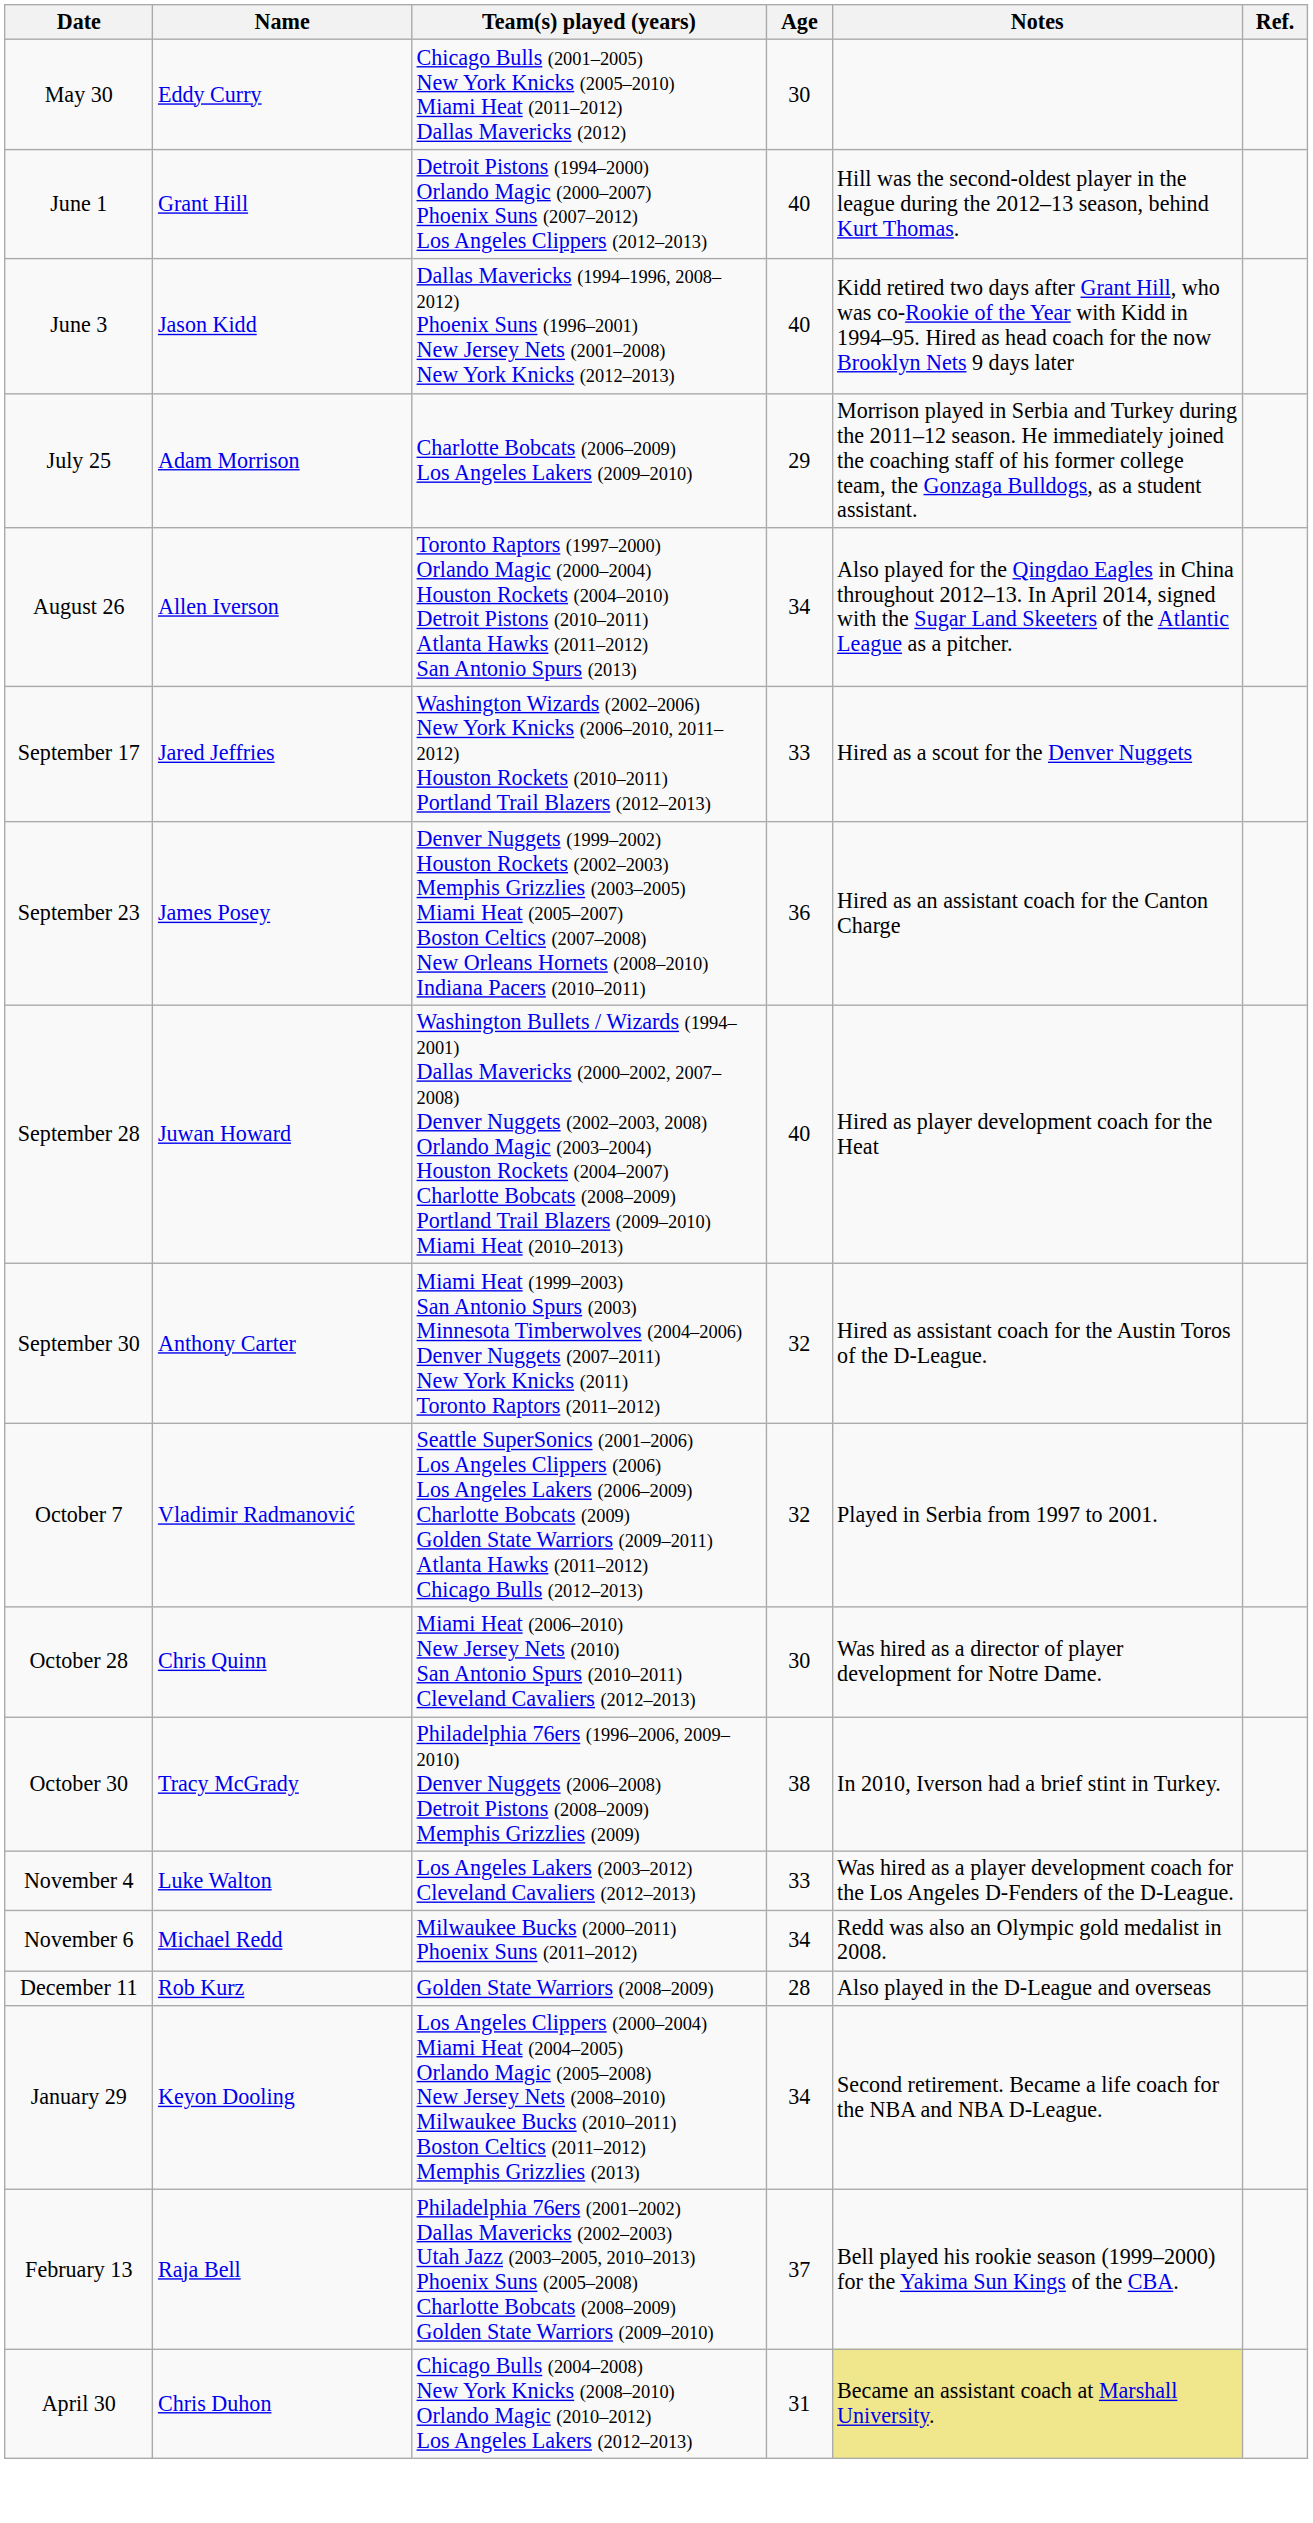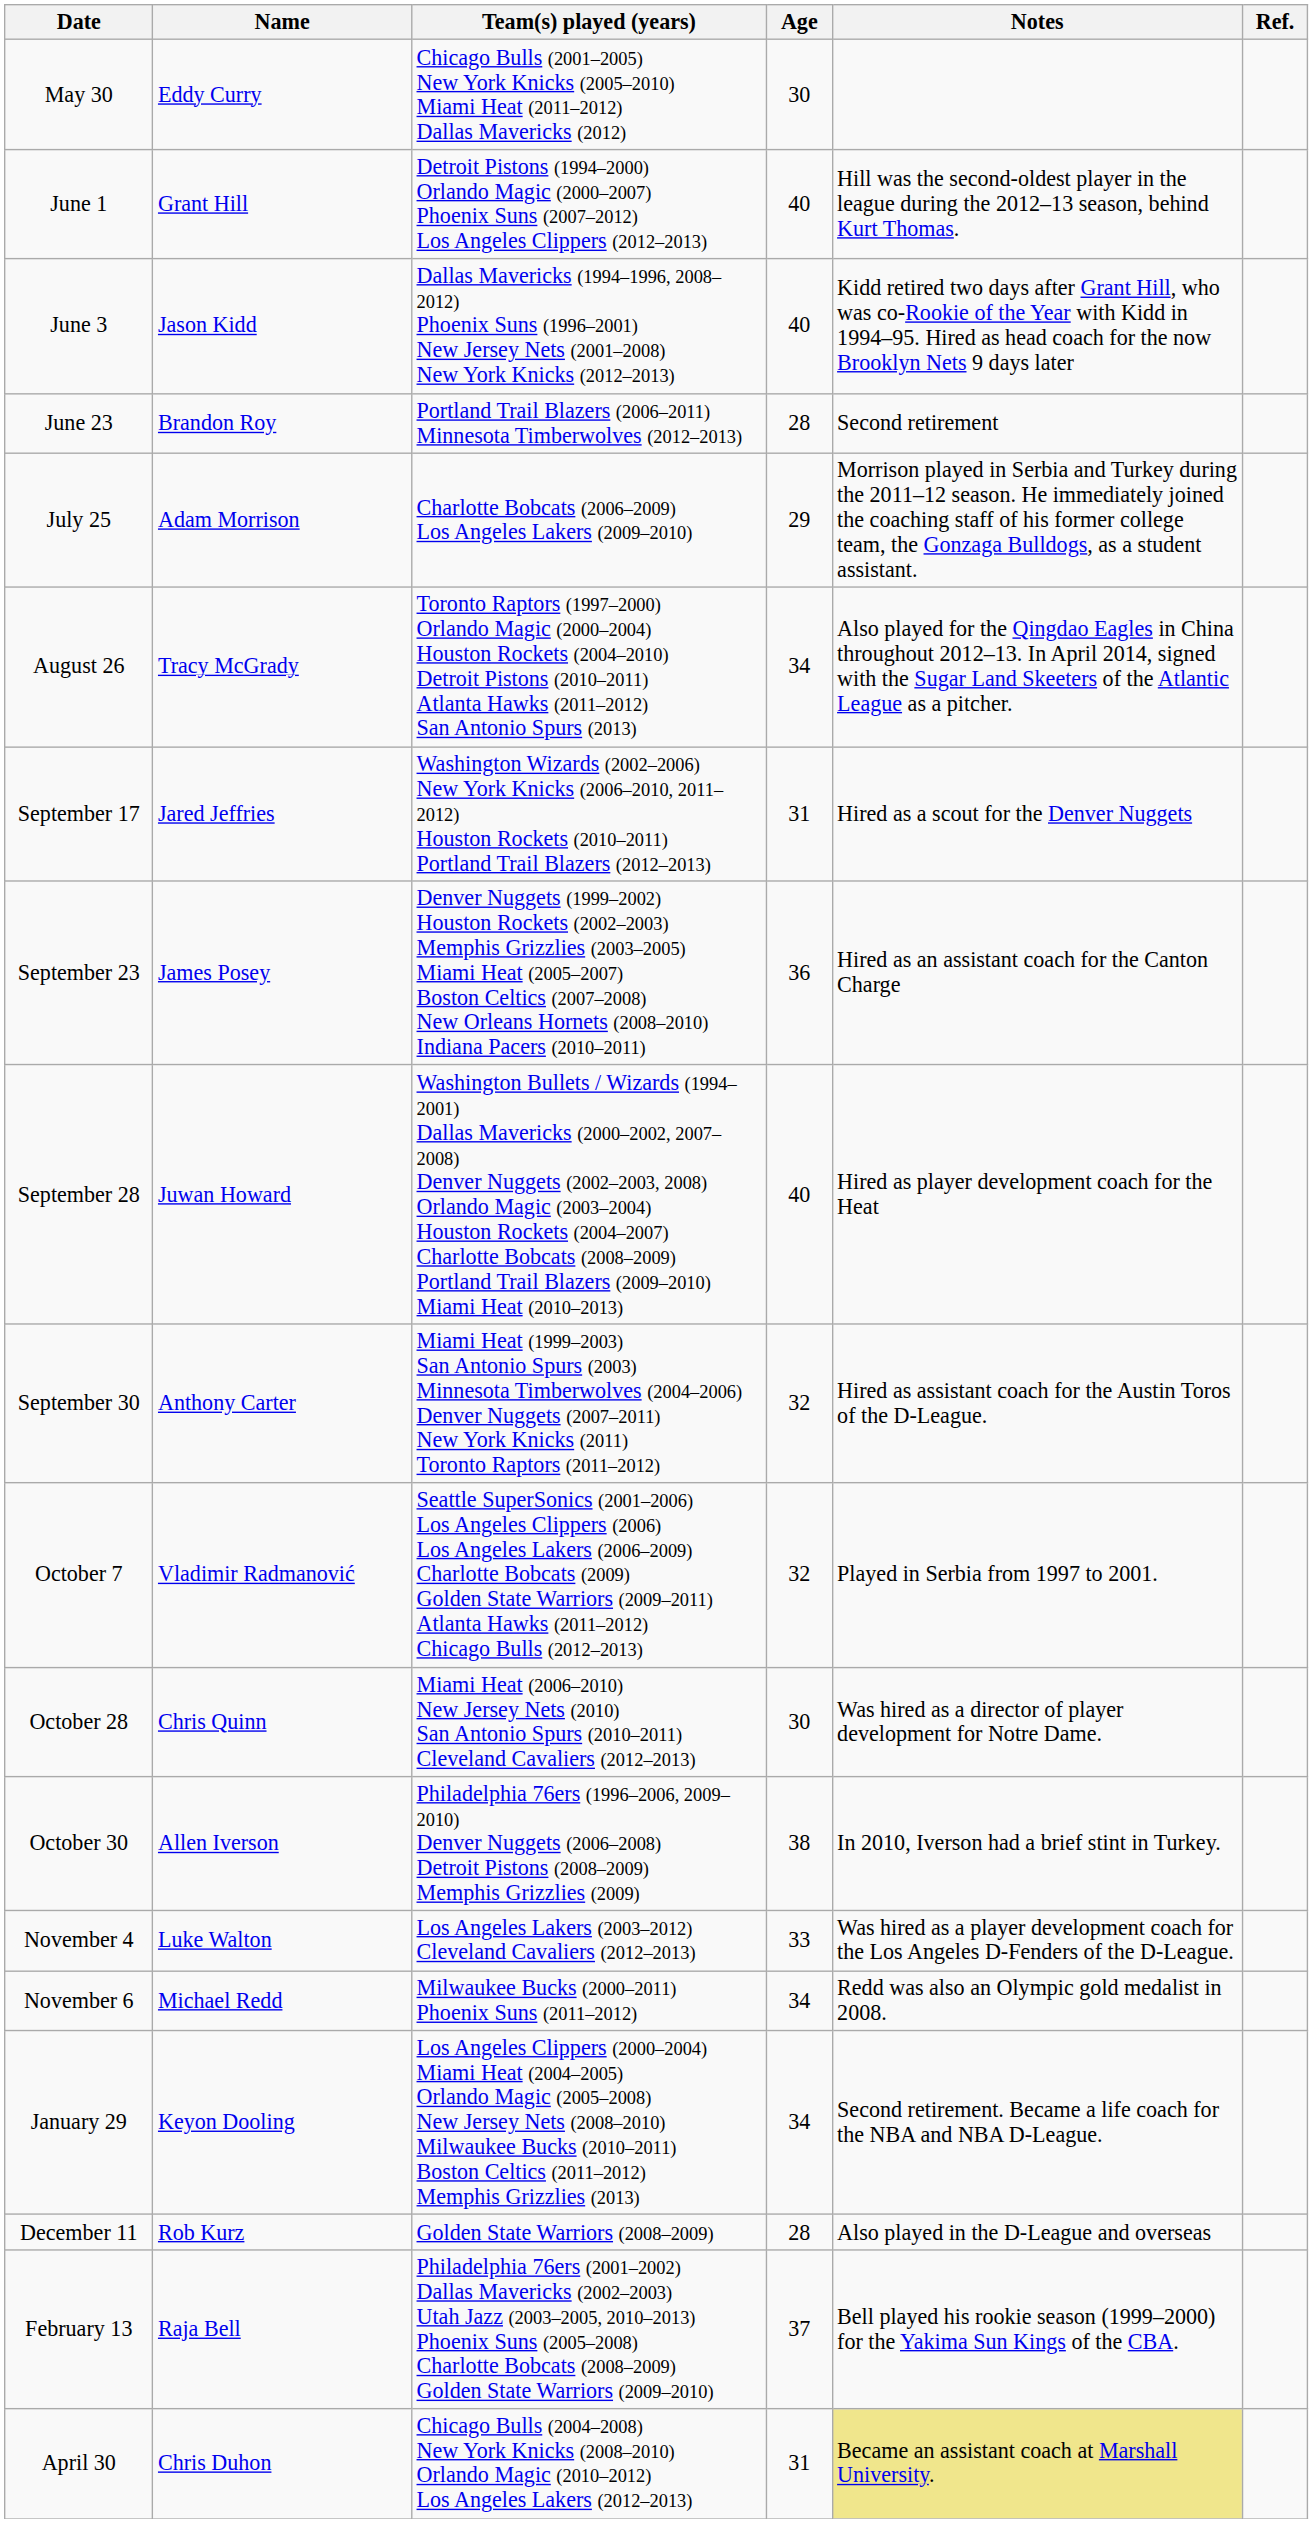+ row: June 23 | Brandon Roy | Portland Trail Blazers (2006–2011) Minnesota Timberwolves (2012–2013) | 28 | Second retirement
August 26 | Name: Allen Iverson -> Tracy McGrady
September 17 | Age: 33 -> 31
October 30 | Name: Tracy McGrady -> Allen Iverson
rows swapped: December 11 <-> January 29
